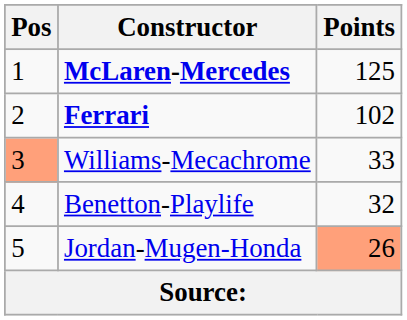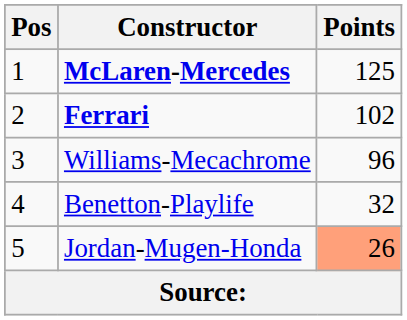Williams-Mecachrome | Pos: lightsalmon background -> no background
Williams-Mecachrome | Points: 33 -> 96
